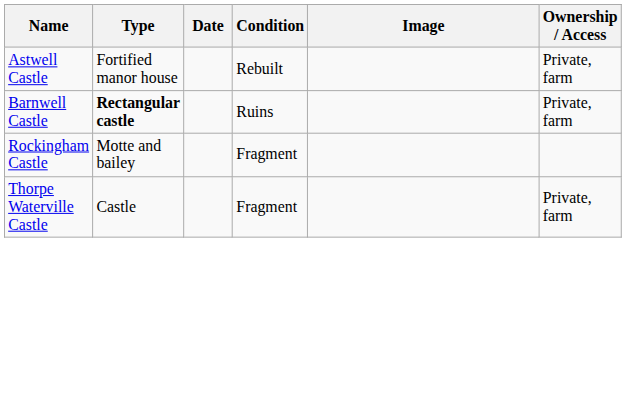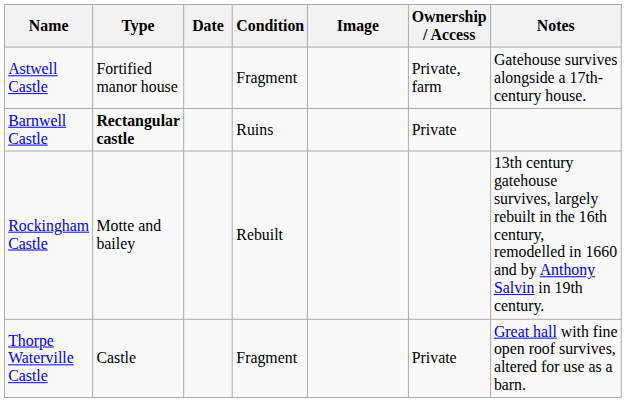+ column: Notes | Gatehouse survives alongside a 17th-century house. | 13th century gatehouse survives, largely rebuilt in the 16th century, remodelled in 1660 and by Anthony Salvin in 19th century. | Great hall with fine open roof survives, altered for use as a barn.
Astwell Castle | Condition: Rebuilt -> Fragment
Barnwell Castle | Ownership / Access: Private, farm -> Private
Rockingham Castle | Condition: Fragment -> Rebuilt
Thorpe Waterville Castle | Ownership / Access: Private, farm -> Private
